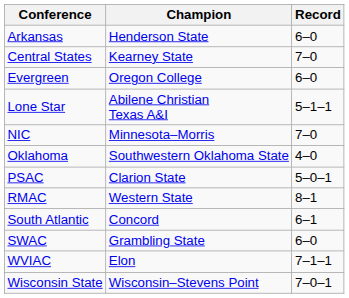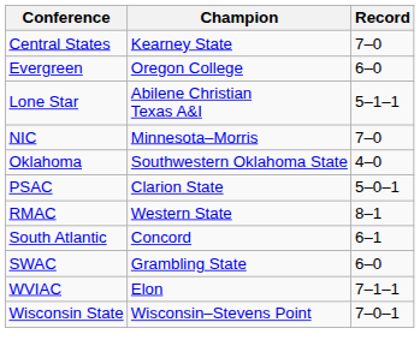- row: Arkansas | Henderson State | 6–0
